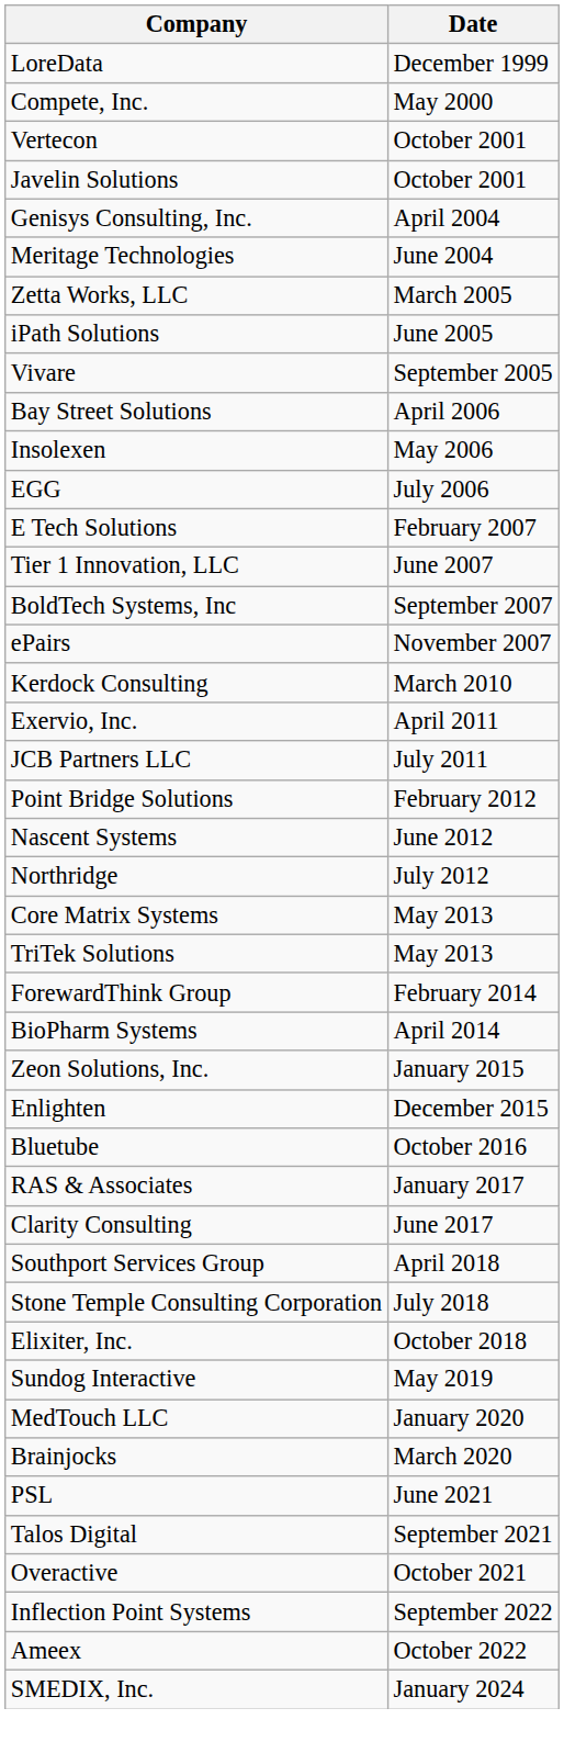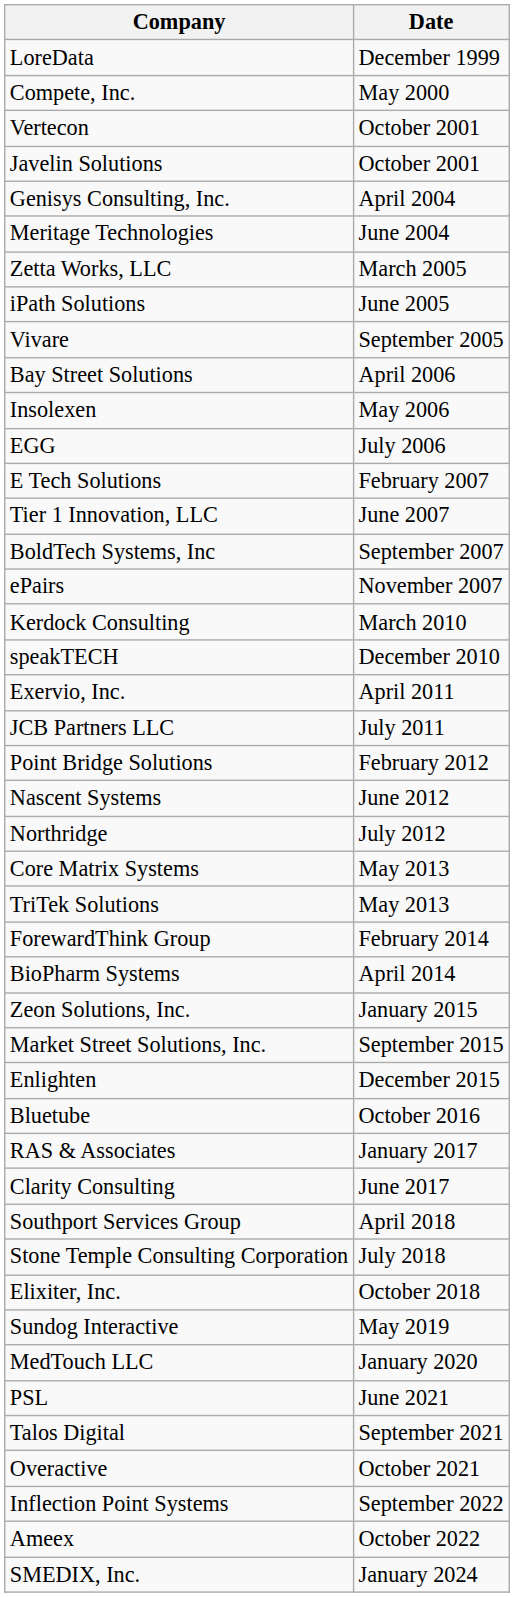+ row: speakTECH | December 2010
+ row: Market Street Solutions, Inc. | September 2015
- row: Brainjocks | March 2020
